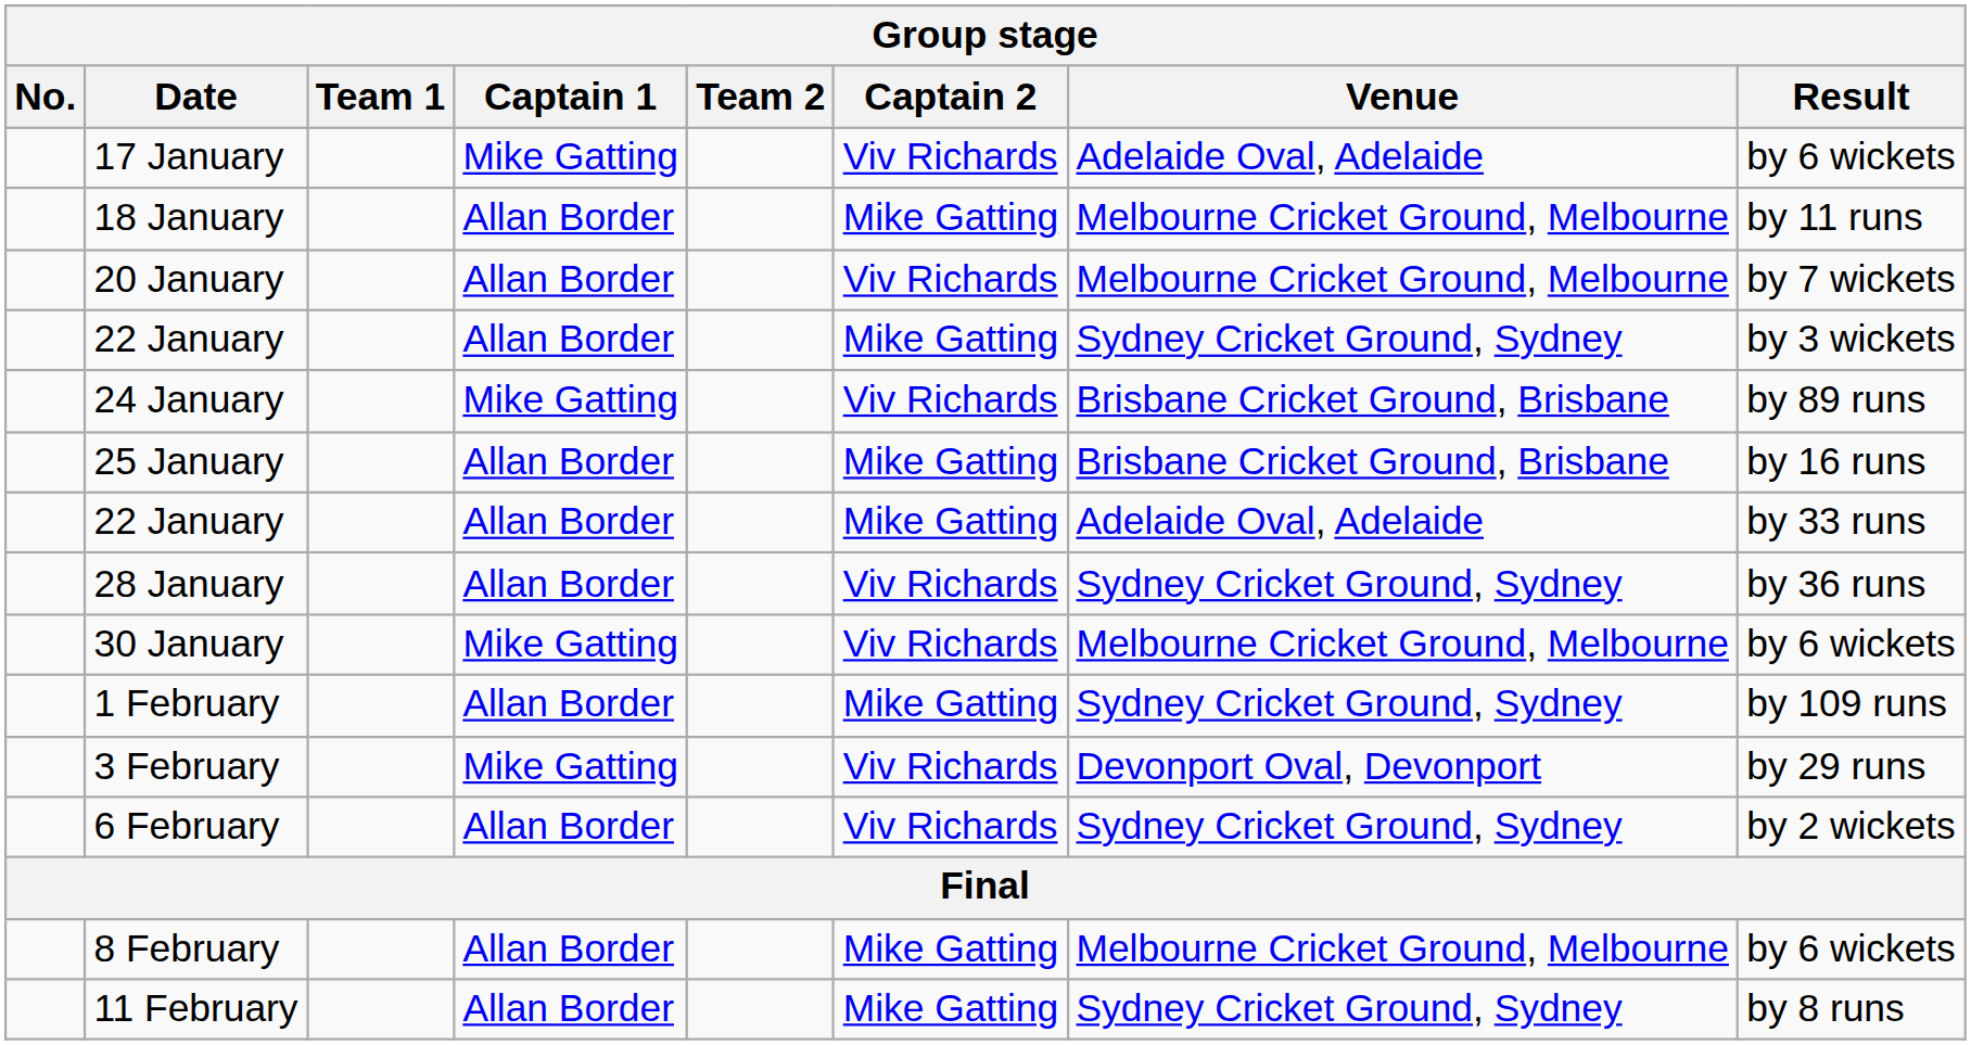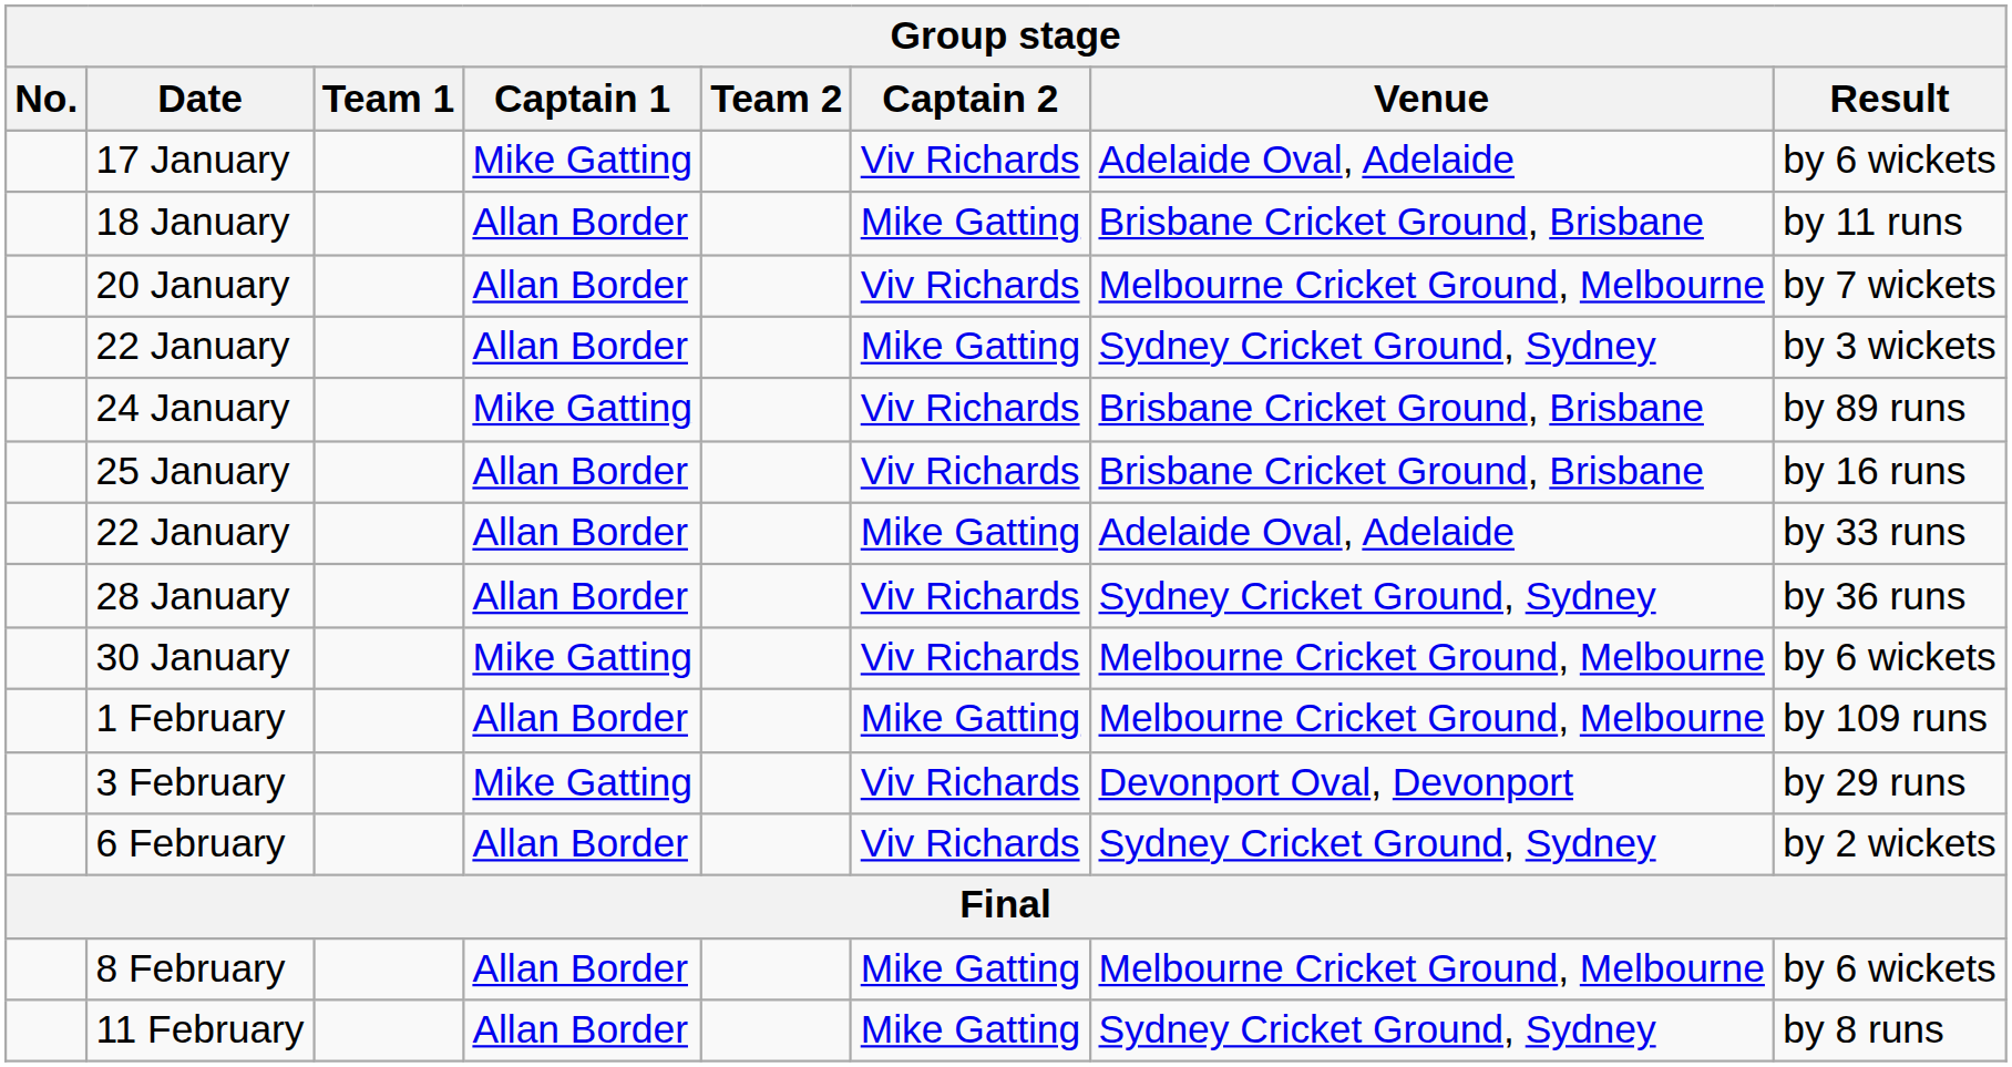18 January | Venue: Melbourne Cricket Ground, Melbourne -> Brisbane Cricket Ground, Brisbane
25 January | Captain 2: Mike Gatting -> Viv Richards
1 February | Venue: Sydney Cricket Ground, Sydney -> Melbourne Cricket Ground, Melbourne
